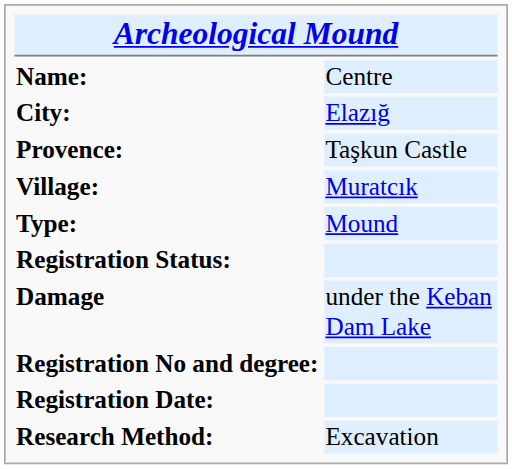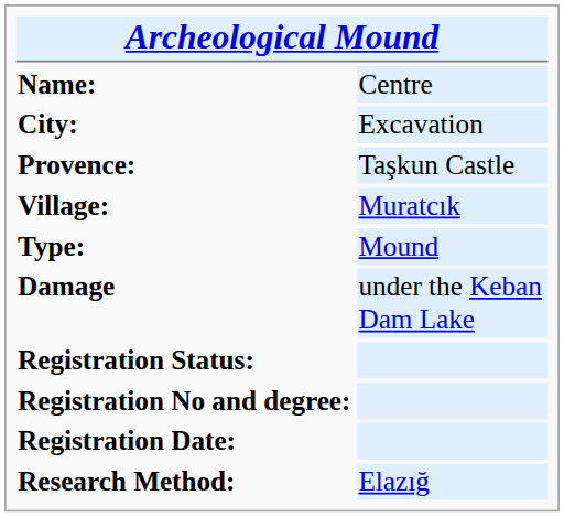City: | column 2: Elazığ -> Excavation
rows swapped: Damage <-> Registration Status:
Research Method: | column 2: Excavation -> Elazığ
